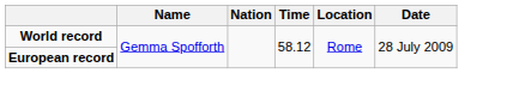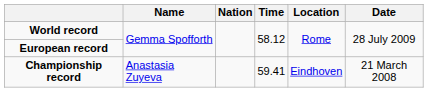+ row: Championship record | Anastasia Zuyeva | 59.41 | Eindhoven | 21 March 2008
